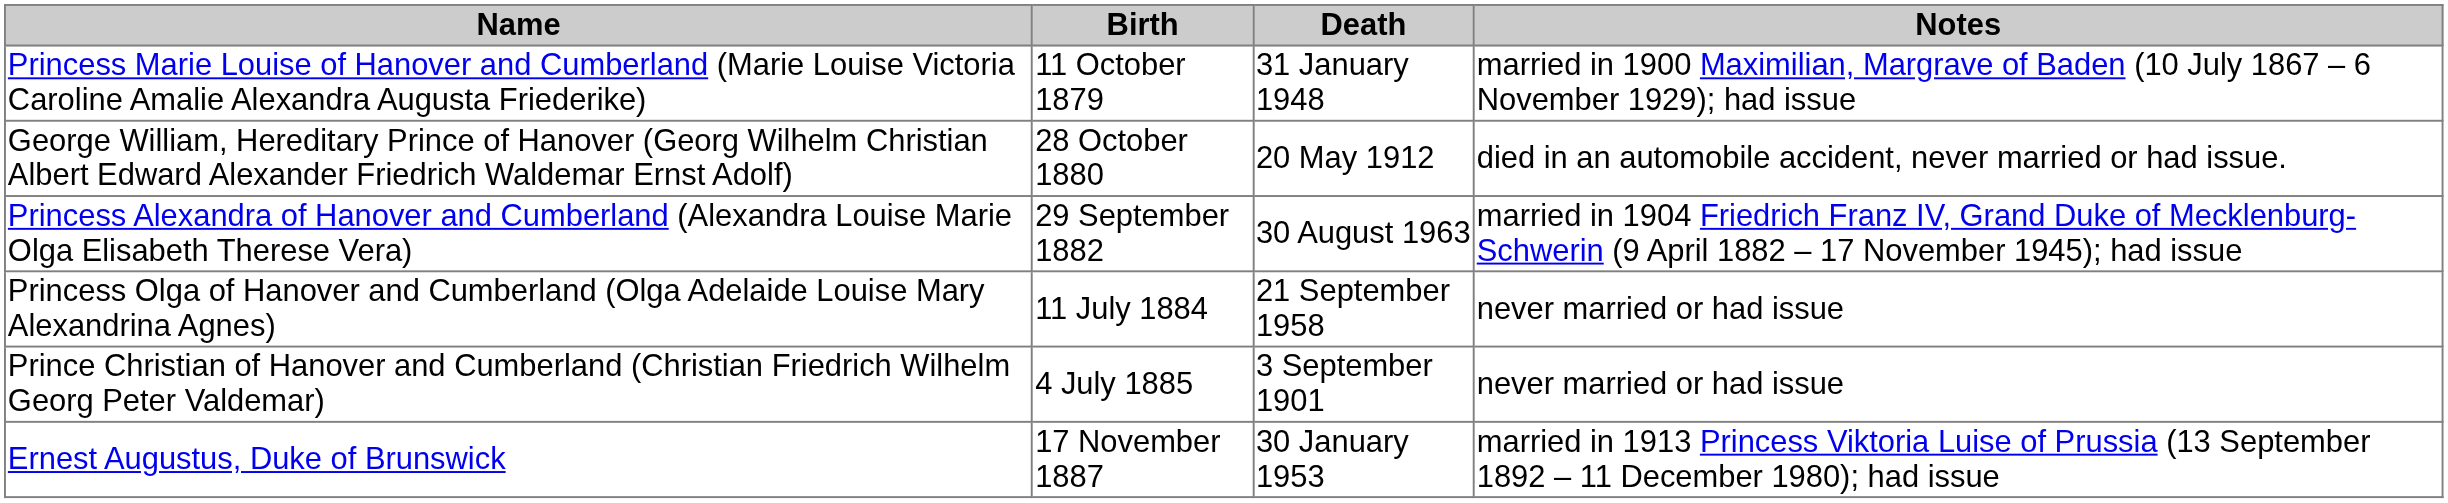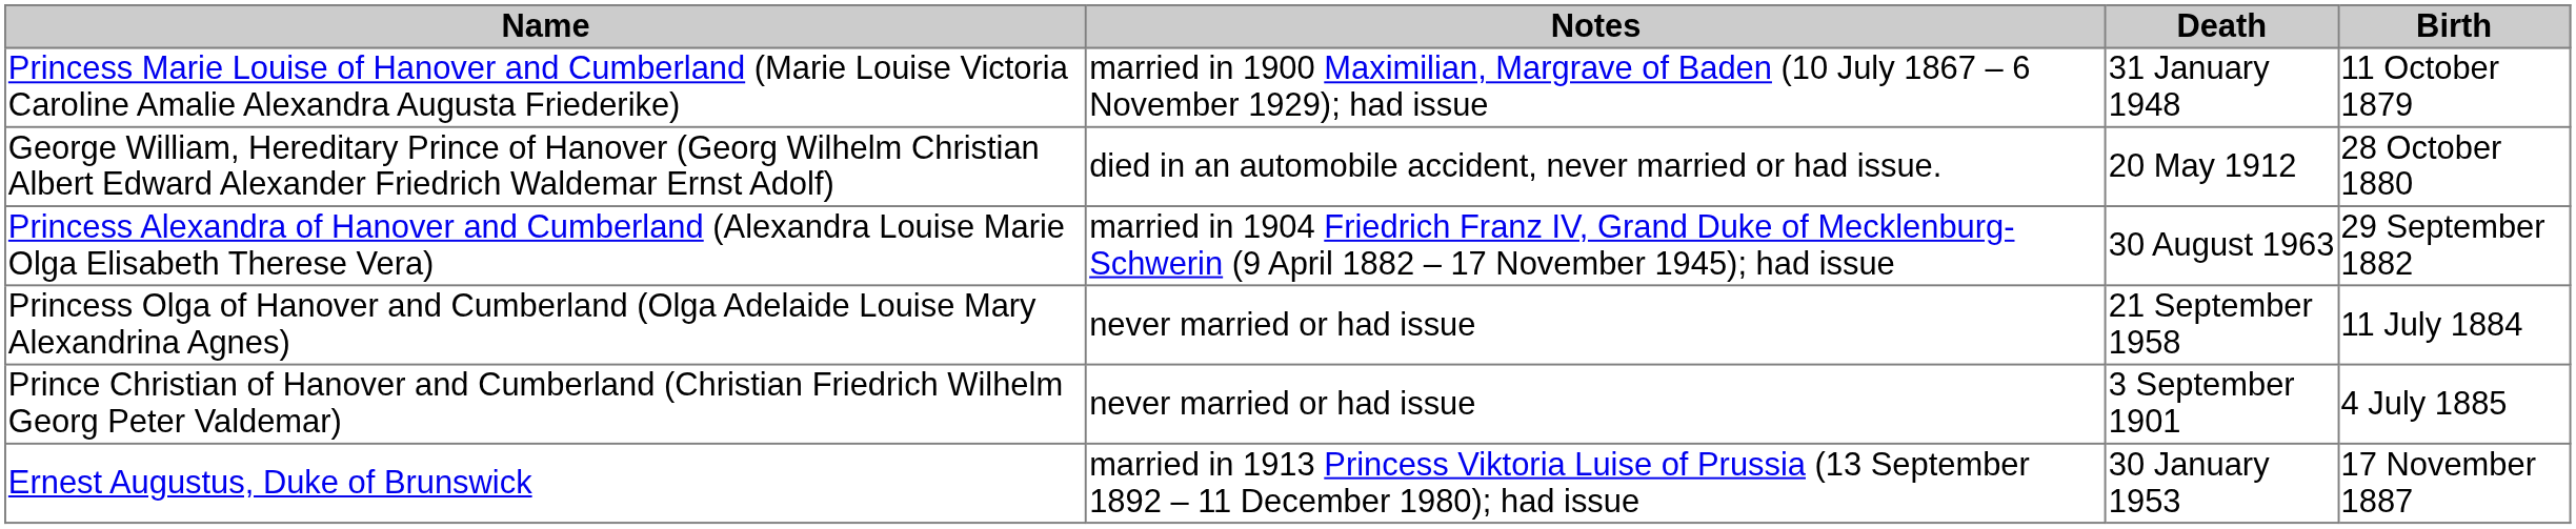columns swapped: Birth <-> Notes
